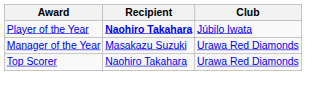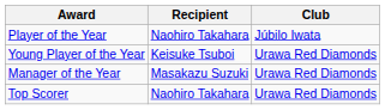Player of the Year | Recipient: bold -> normal
+ row: Young Player of the Year | Keisuke Tsuboi | Urawa Red Diamonds
